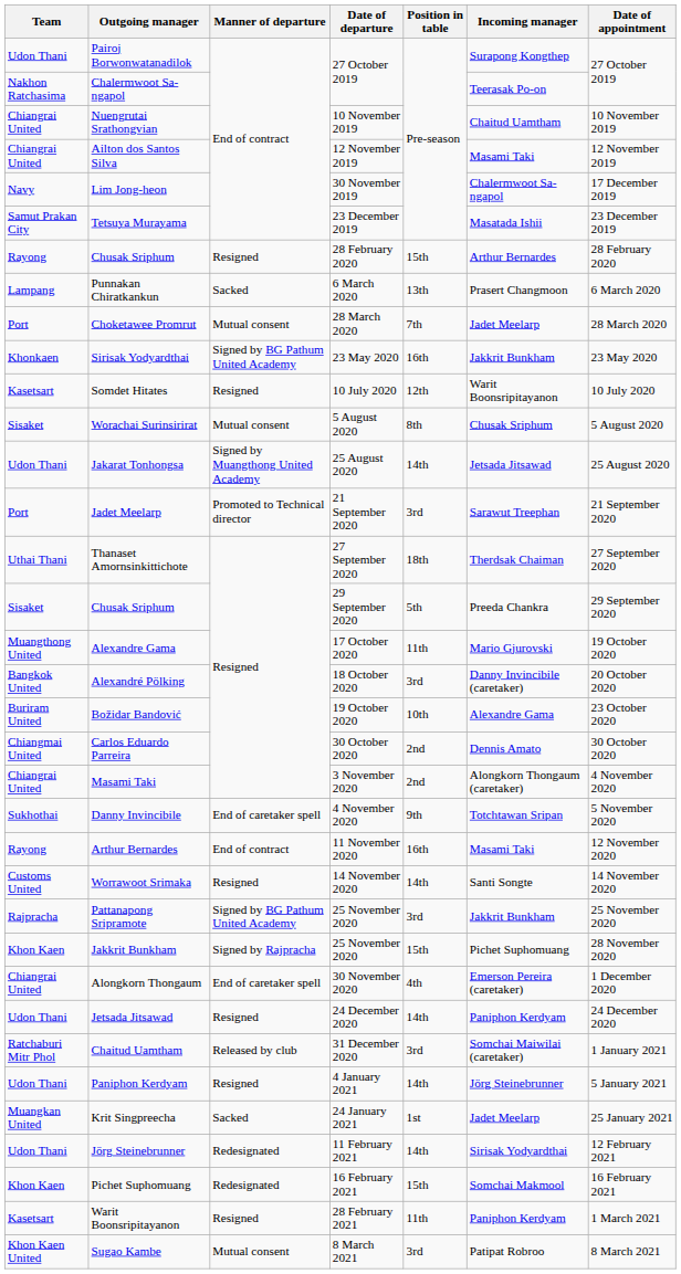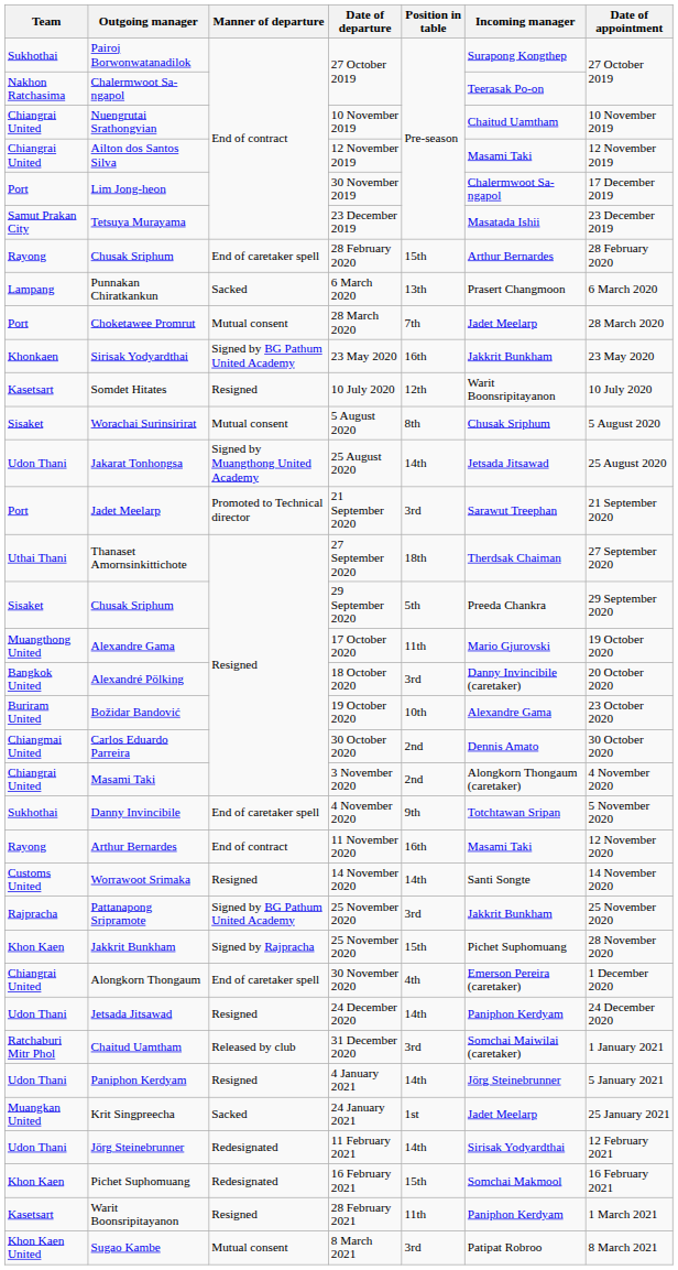Pairoj Borwonwatanadilok | Team: Udon Thani -> Sukhothai
Lim Jong-heon | Team: Navy -> Port
Chusak Sriphum / 28 February 2020 | Manner of departure: Resigned -> End of caretaker spell
